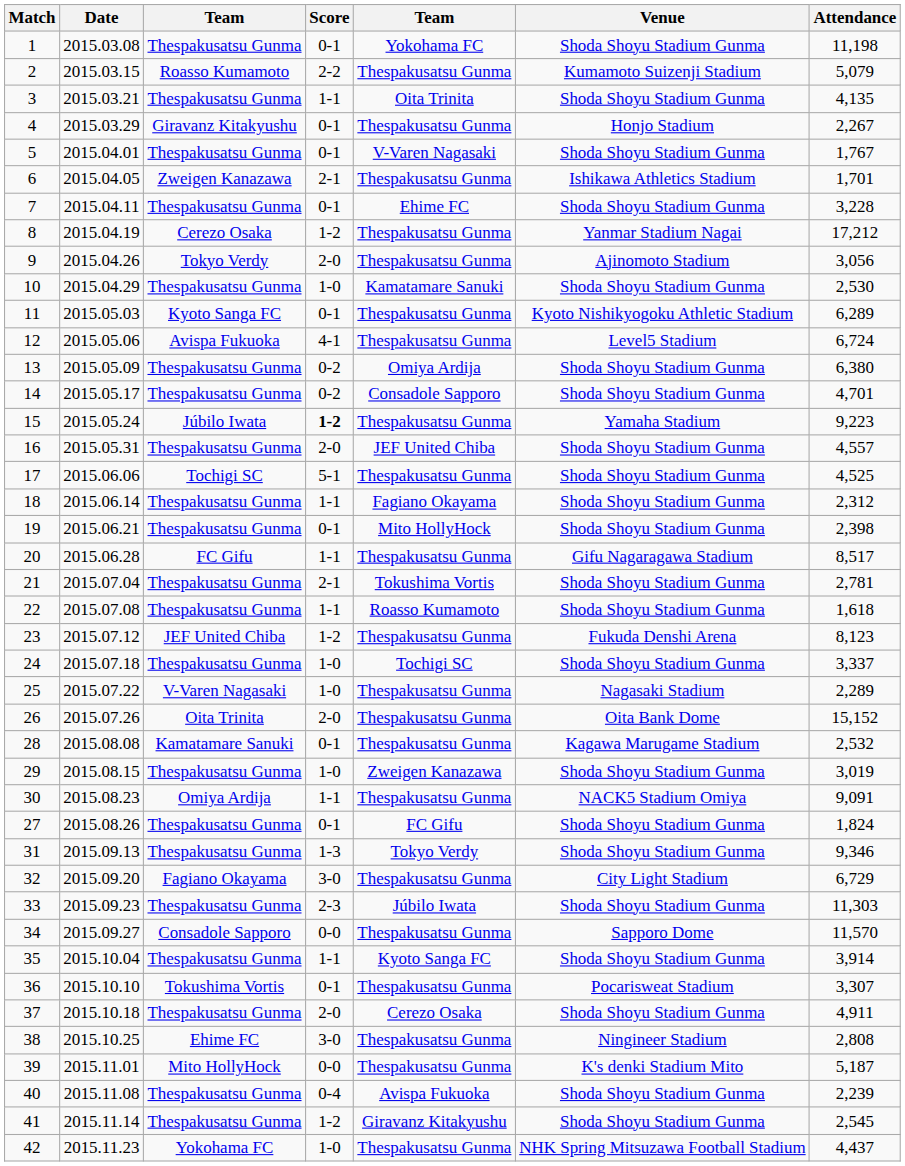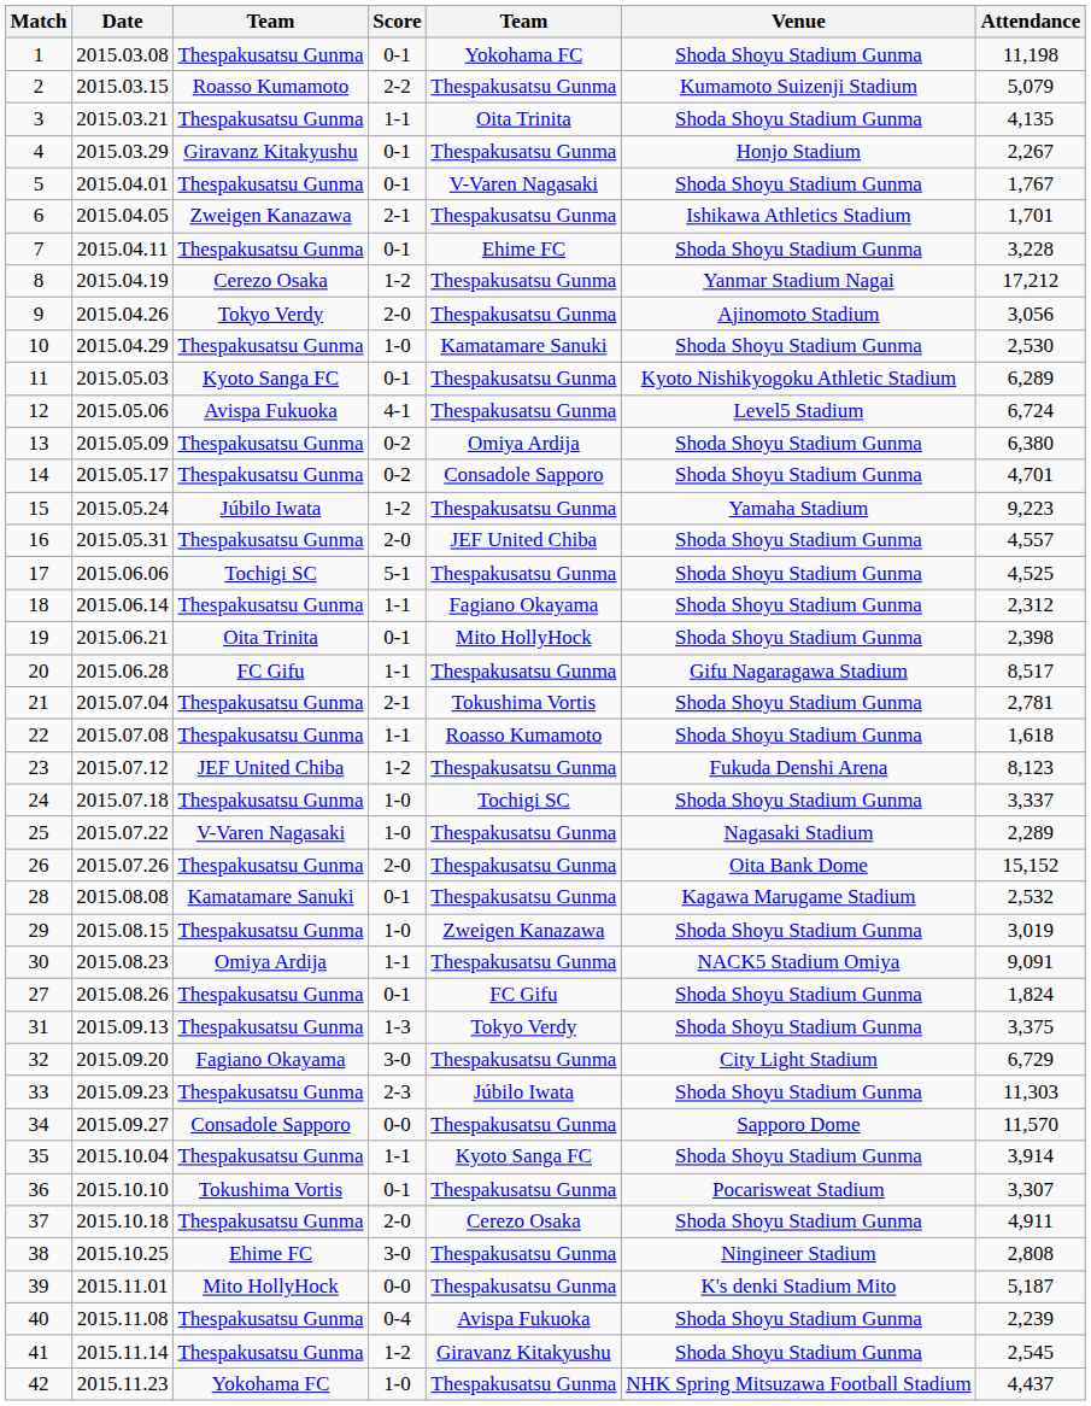15 | Score: bold -> normal
19 | column 3: Thespakusatsu Gunma -> Oita Trinita
26 | column 3: Oita Trinita -> Thespakusatsu Gunma
31 | Attendance: 9,346 -> 3,375
